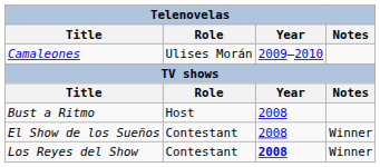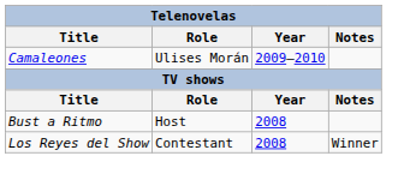- row: El Show de los Sueños | Contestant | 2008 | Winner
Los Reyes del Show | Year: bold -> normal
